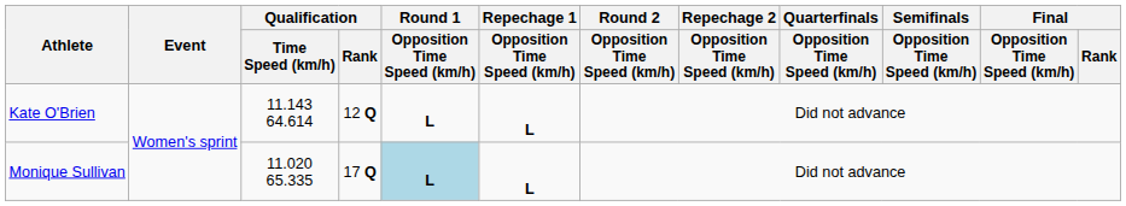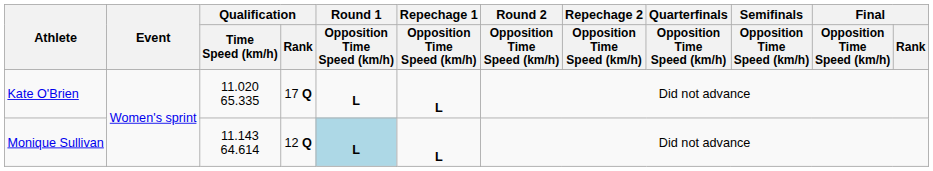Kate O'Brien | Qualification / Time Speed (km/h): 11.143 64.614 -> 11.020 65.335
Kate O'Brien | Qualification / Rank: 12 Q -> 17 Q
Monique Sullivan | Qualification / Time Speed (km/h): 11.020 65.335 -> 11.143 64.614
Monique Sullivan | Qualification / Rank: 17 Q -> 12 Q
